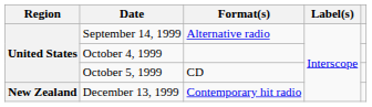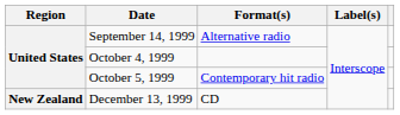October 5, 1999 | Format(s): CD -> Contemporary hit radio
December 13, 1999 | Format(s): Contemporary hit radio -> CD
